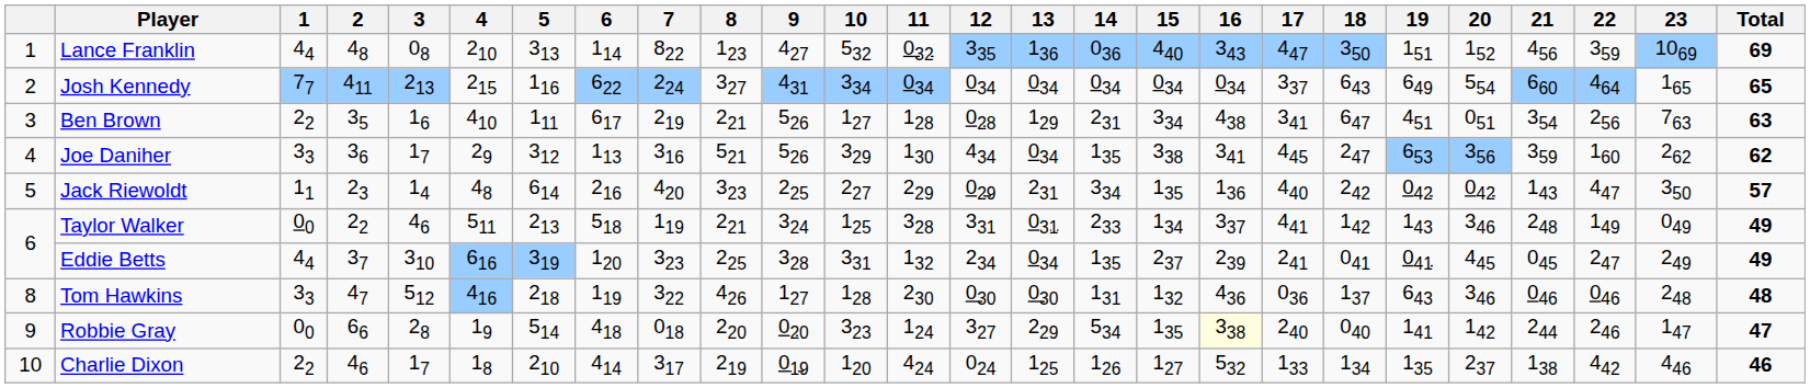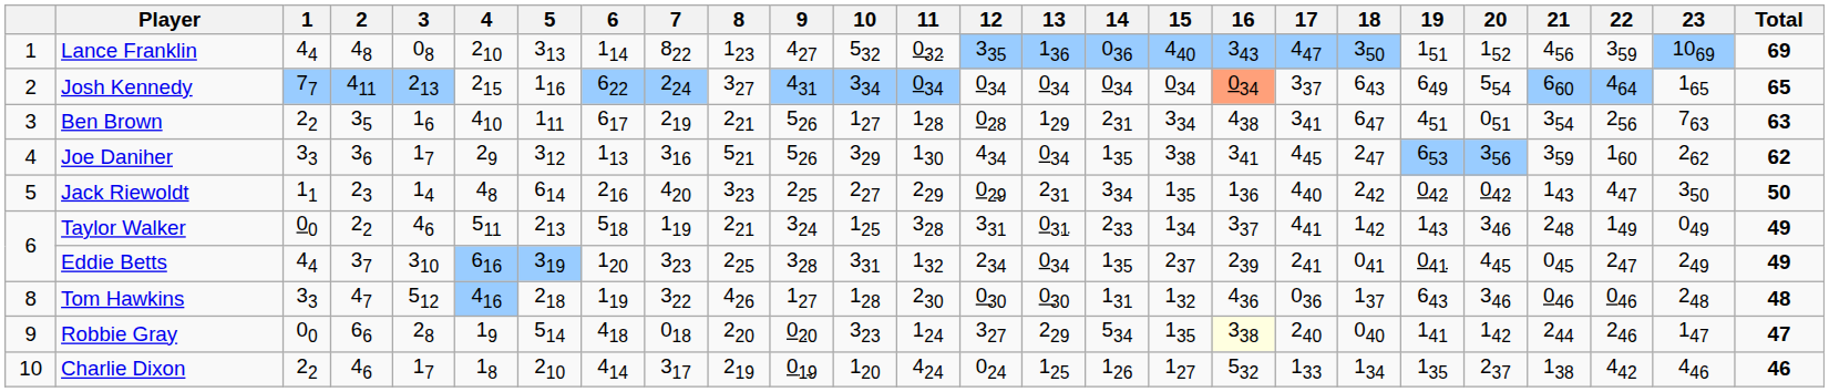Josh Kennedy | 16: no background -> lightsalmon background
Jack Riewoldt | Total: 57 -> 50
